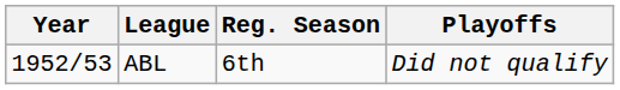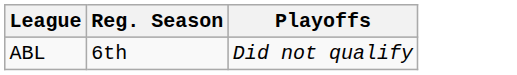- column: Year | 1952/53
